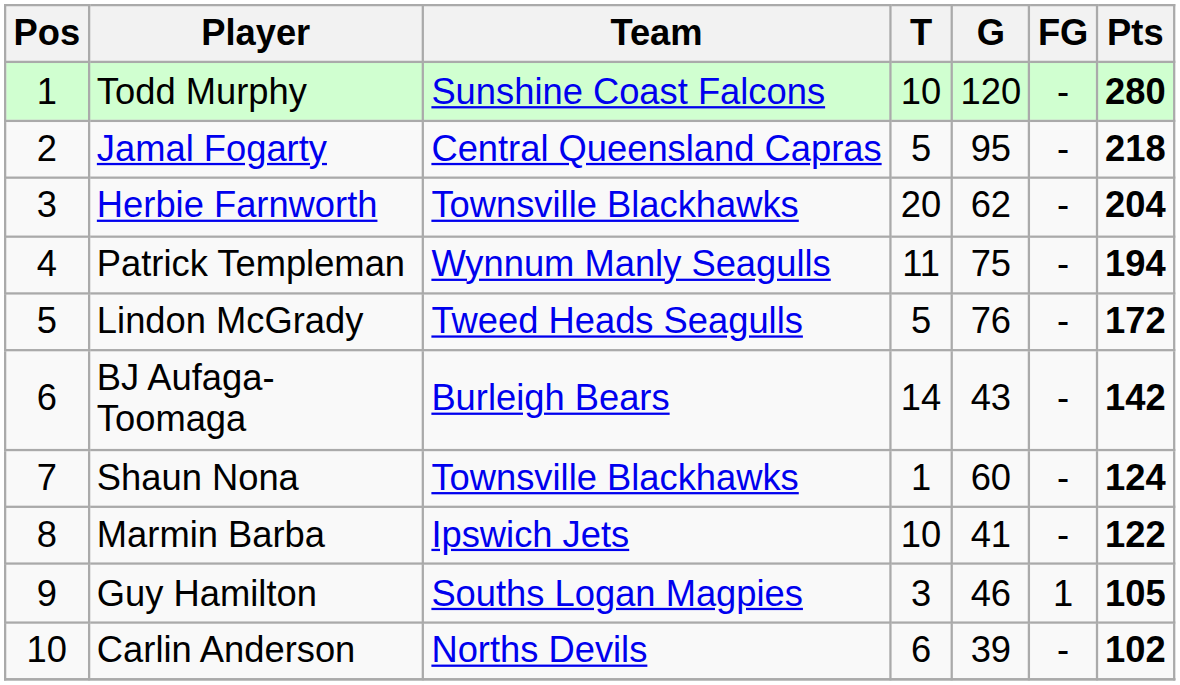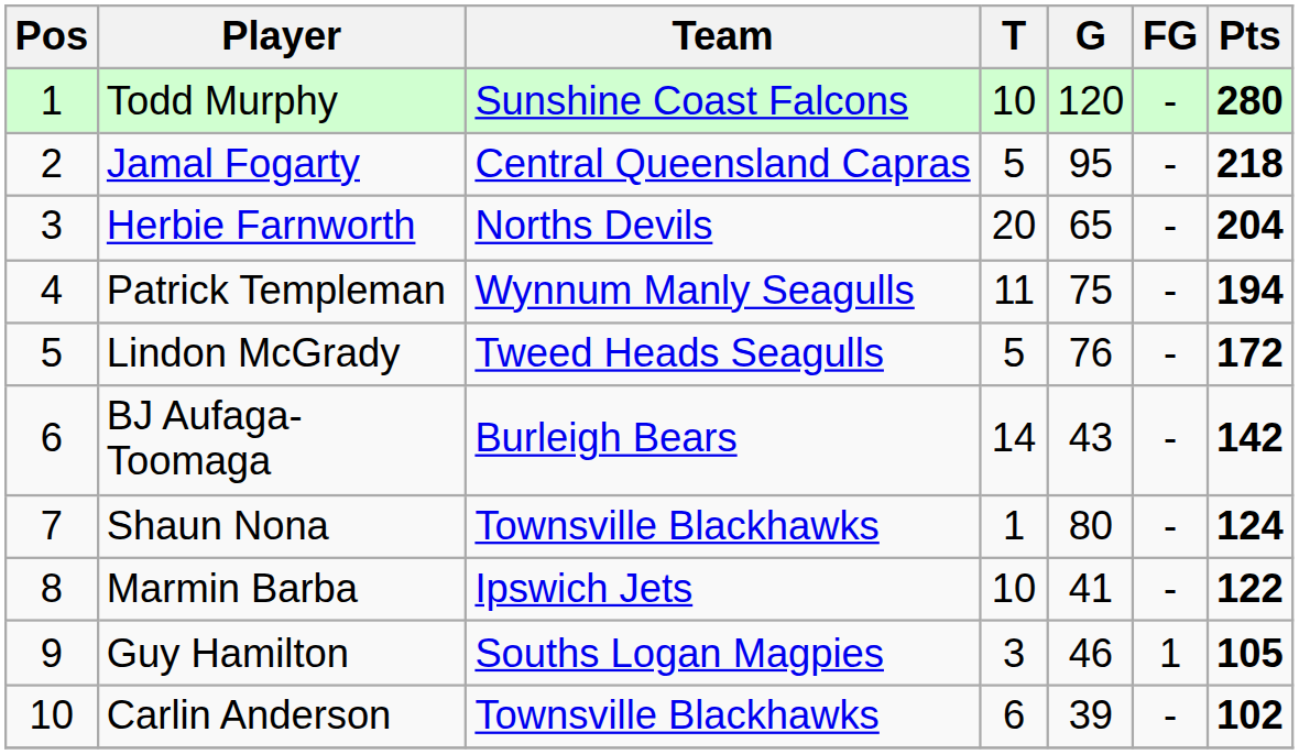Herbie Farnworth | Team: Townsville Blackhawks -> Norths Devils
Herbie Farnworth | G: 62 -> 65
Shaun Nona | G: 60 -> 80
Carlin Anderson | Team: Norths Devils -> Townsville Blackhawks
